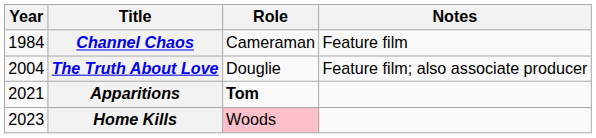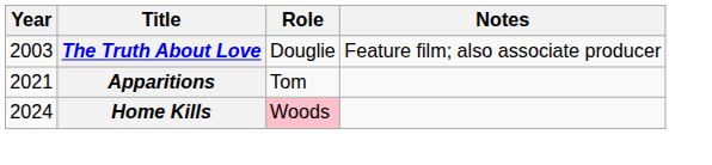- row: 1984 | Channel Chaos | Cameraman | Feature film
The Truth About Love | Year: 2004 -> 2003
Apparitions | Role: bold -> normal
Home Kills | Year: 2023 -> 2024
